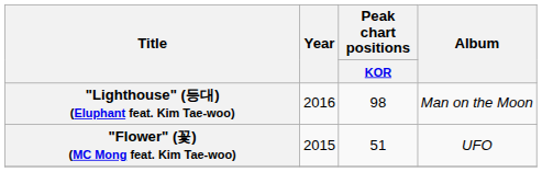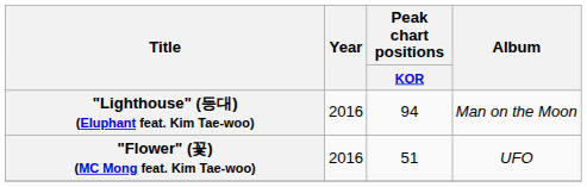"Lighthouse" (등대) (Eluphant feat. Kim Tae-woo) | Peak chart positions / KOR: 98 -> 94
"Flower" (꽃) (MC Mong feat. Kim Tae-woo) | Year: 2015 -> 2016
